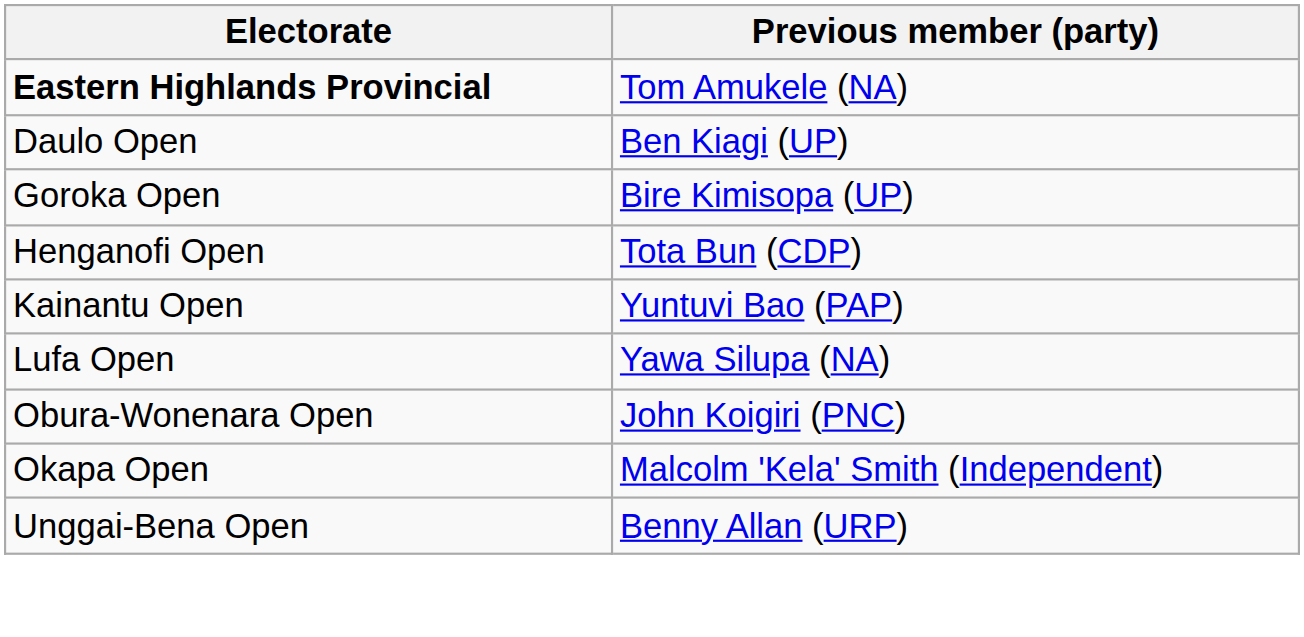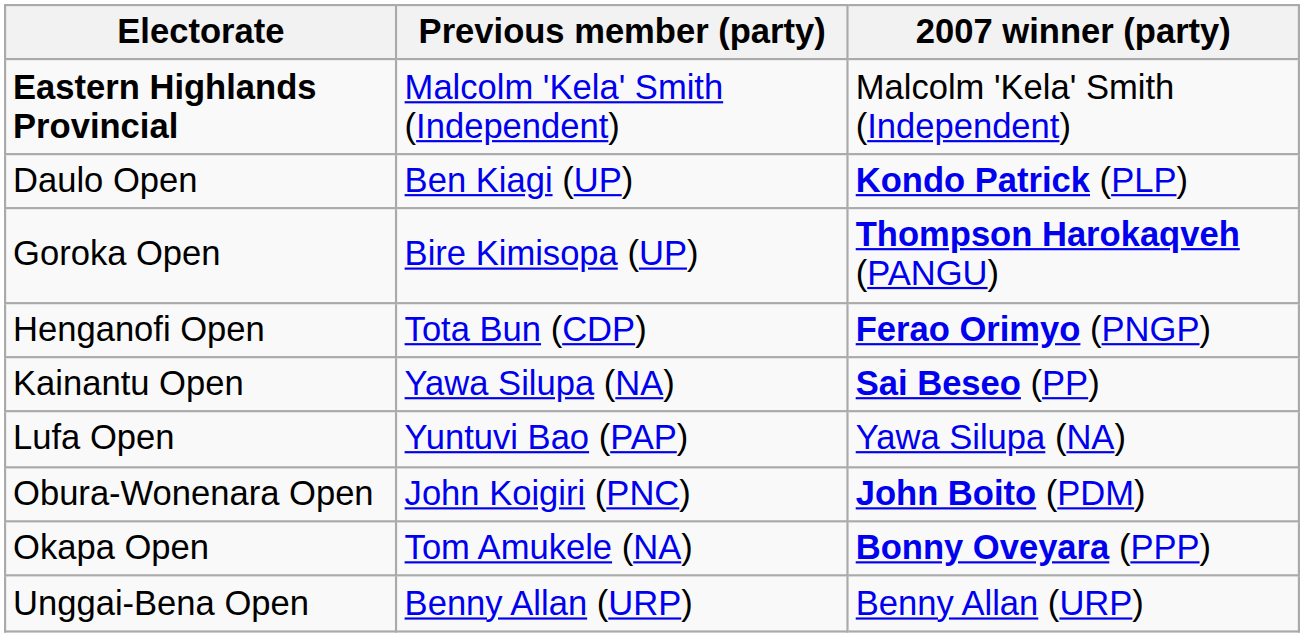+ column: 2007 winner (party) | Malcolm 'Kela' Smith (Independent) | Kondo Patrick (PLP) | Thompson Harokaqveh (PANGU) | Ferao Orimyo (PNGP) | Sai Beseo (PP) | Yawa Silupa (NA) | John Boito (PDM) | Bonny Oveyara (PPP) | Benny Allan (URP)
Eastern Highlands Provincial | Previous member (party): Tom Amukele (NA) -> Malcolm 'Kela' Smith (Independent)
Kainantu Open | Previous member (party): Yuntuvi Bao (PAP) -> Yawa Silupa (NA)
Lufa Open | Previous member (party): Yawa Silupa (NA) -> Yuntuvi Bao (PAP)
Okapa Open | Previous member (party): Malcolm 'Kela' Smith (Independent) -> Tom Amukele (NA)
